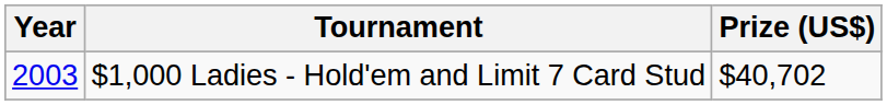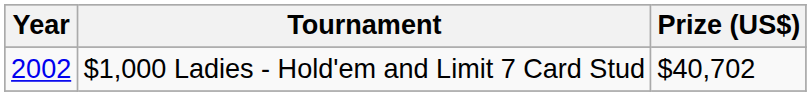$1,000 Ladies - Hold'em and Limit 7 Card Stud | Year: 2003 -> 2002
